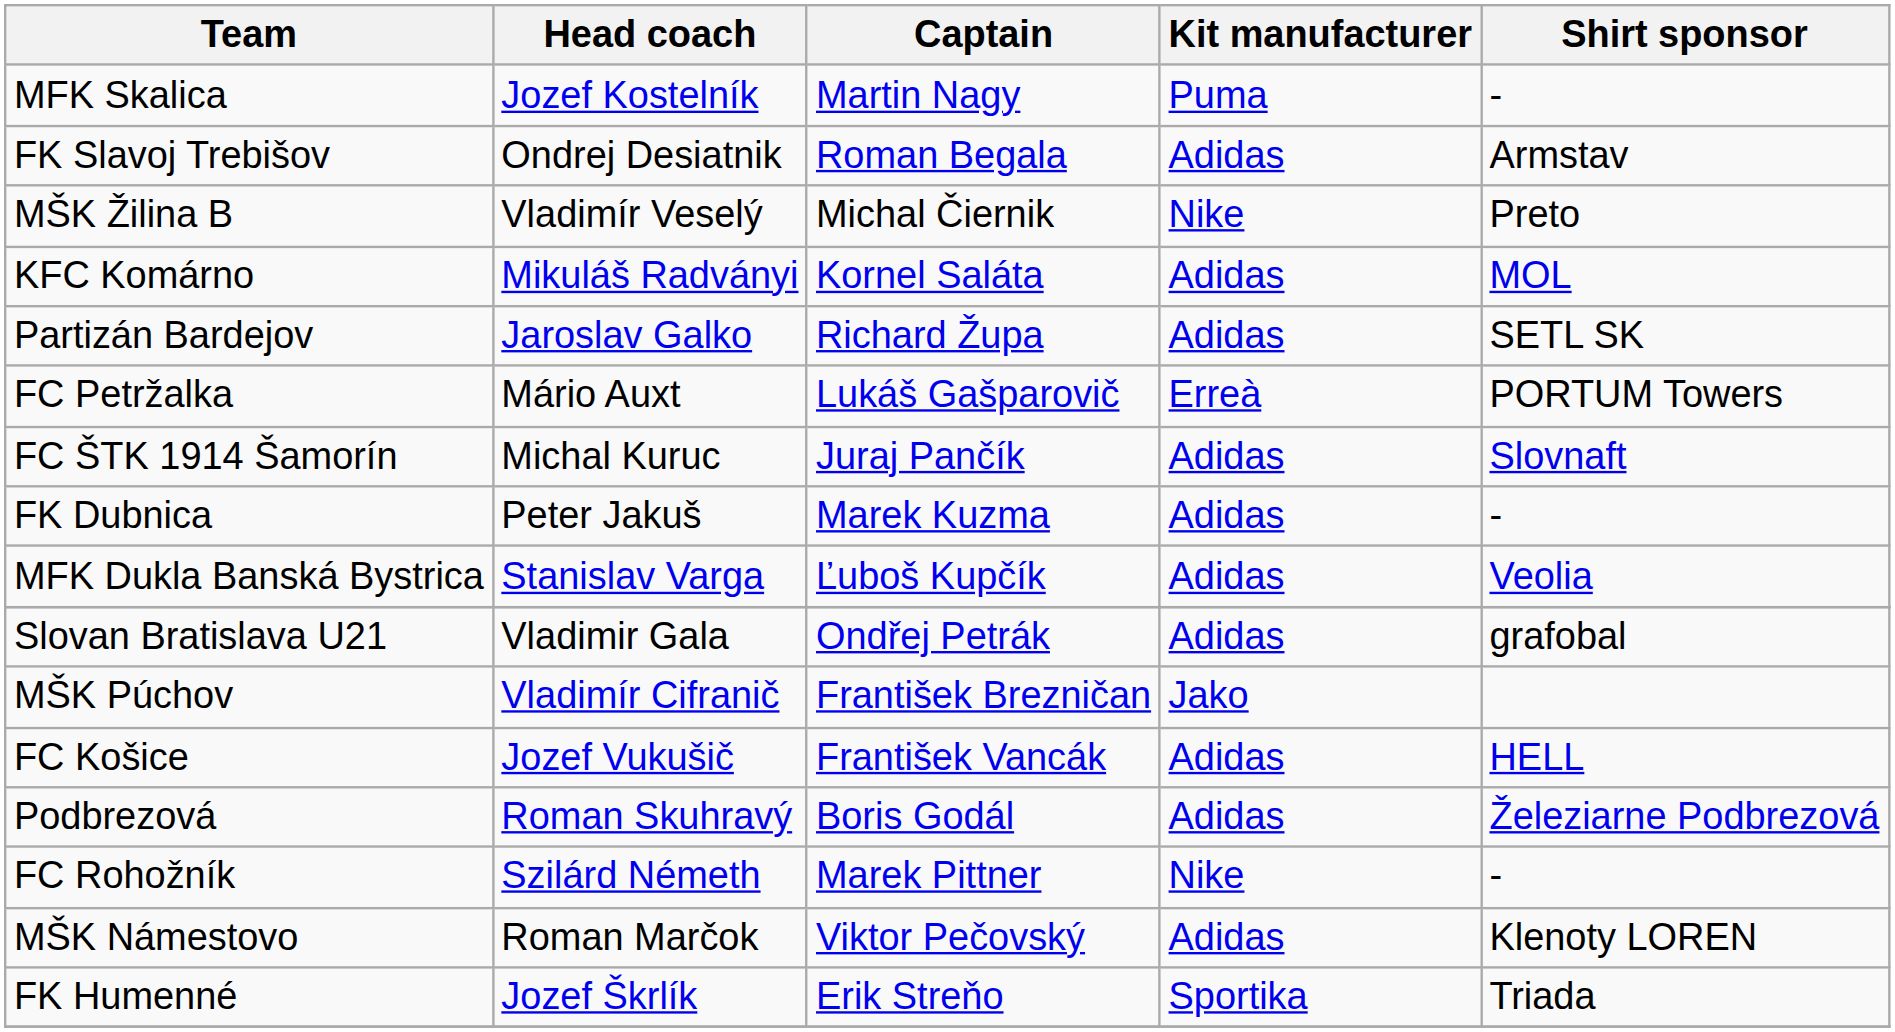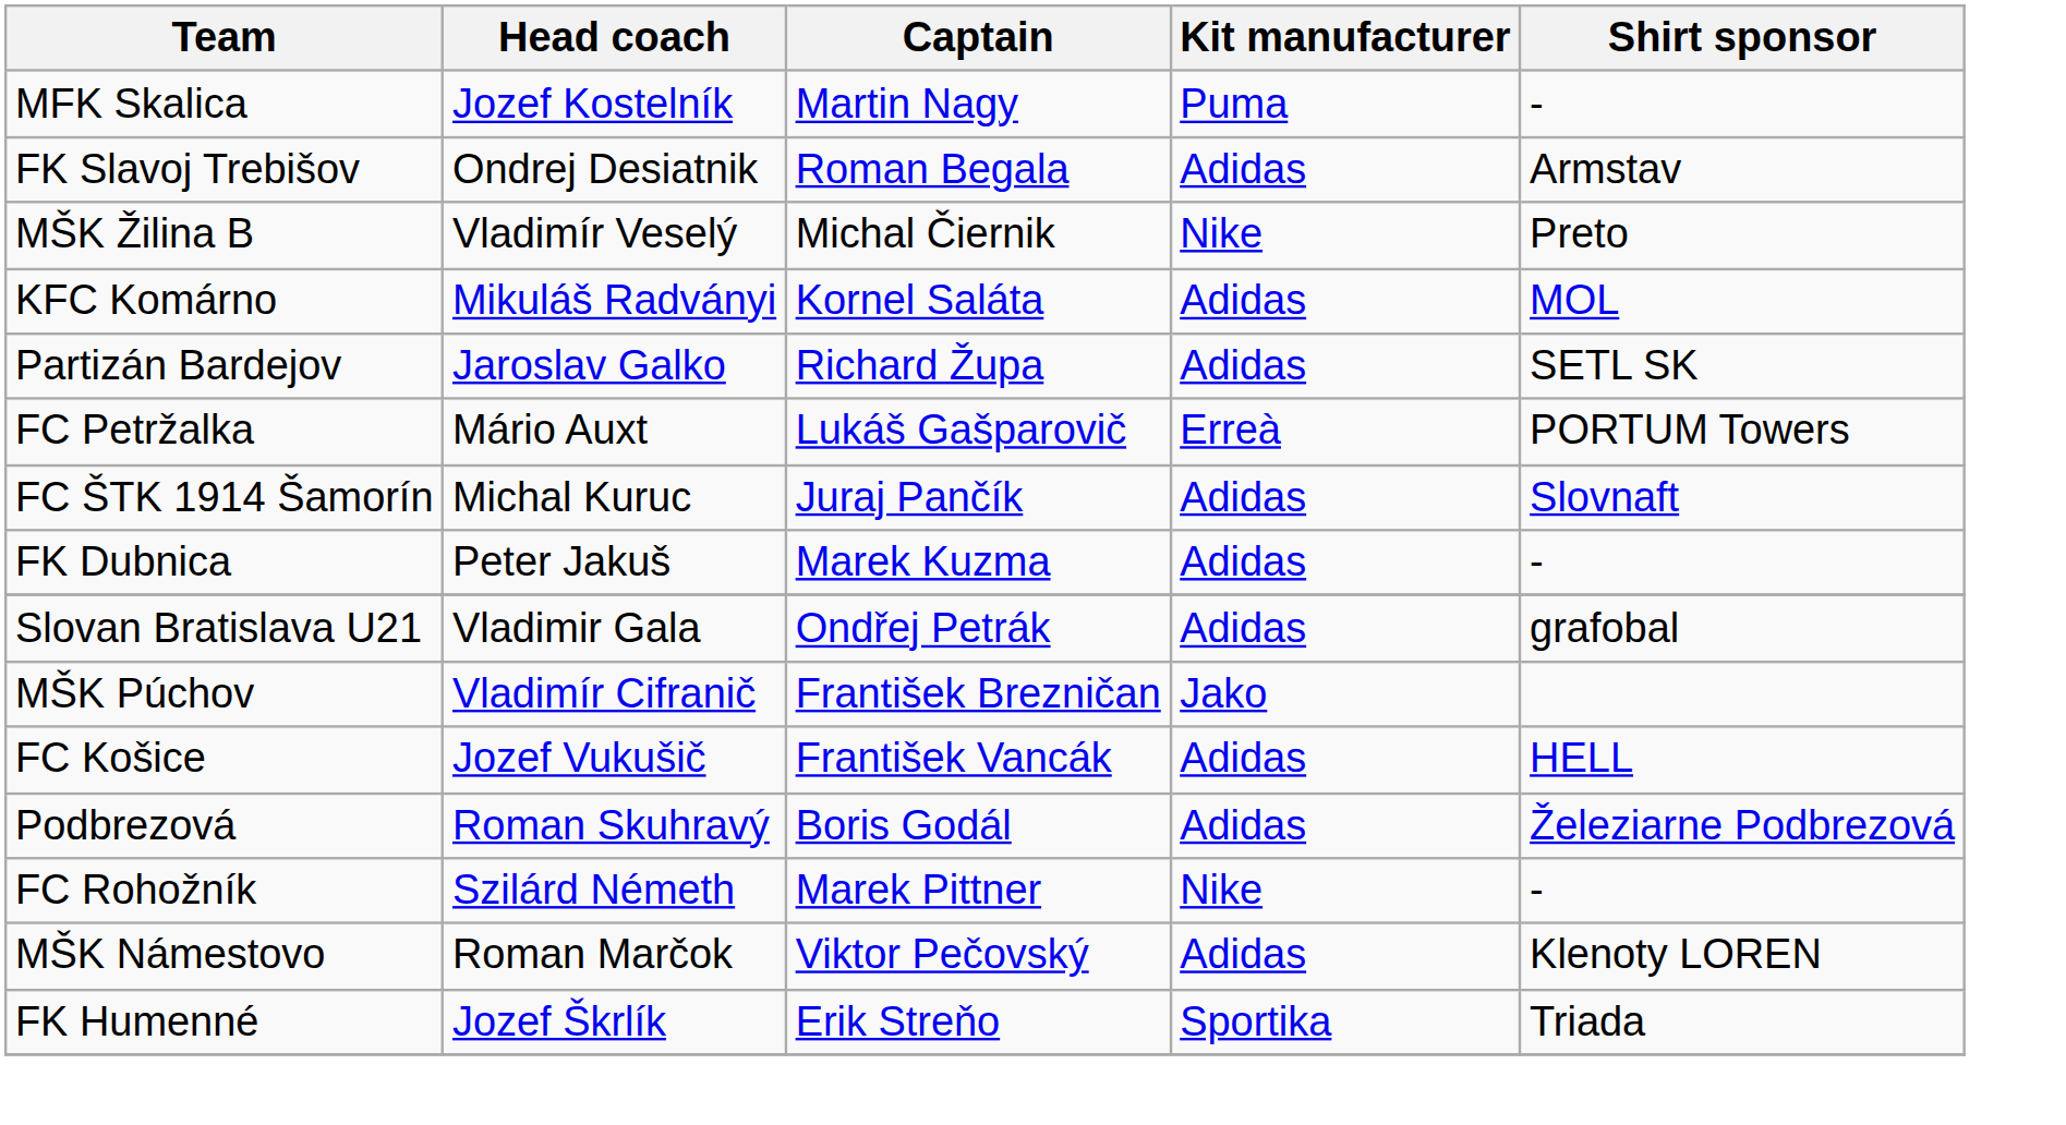- row: MFK Dukla Banská Bystrica | Stanislav Varga | Ľuboš Kupčík | Adidas | Veolia
